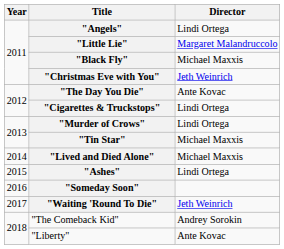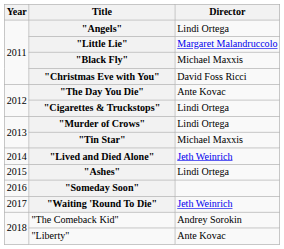"Christmas Eve with You" | Director: Jeth Weinrich -> David Foss Ricci
"Lived and Died Alone" | Director: Michael Maxxis -> Jeth Weinrich
